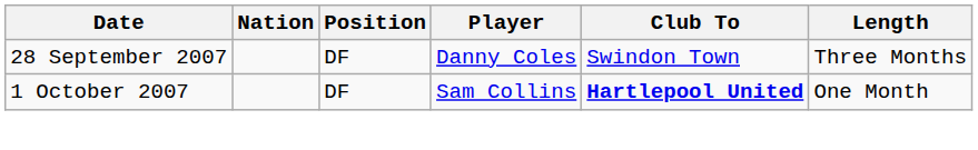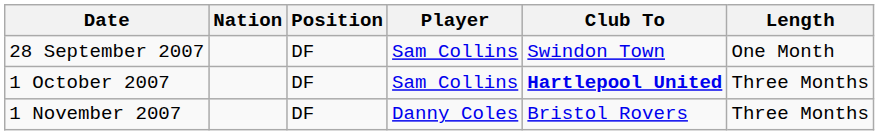28 September 2007 | Player: Danny Coles -> Sam Collins
28 September 2007 | Length: Three Months -> One Month
1 October 2007 | Length: One Month -> Three Months
+ row: 1 November 2007 | DF | Danny Coles | Bristol Rovers | Three Months
